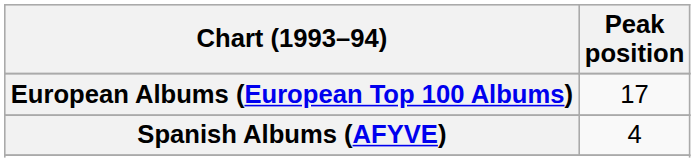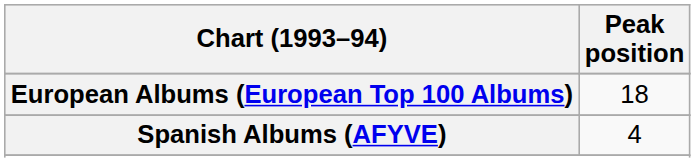European Albums (European Top 100 Albums) | Peak position: 17 -> 18
